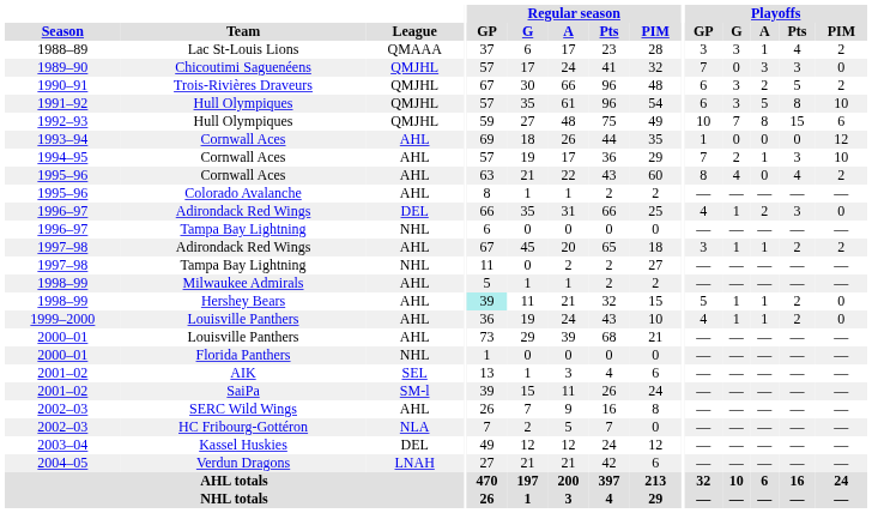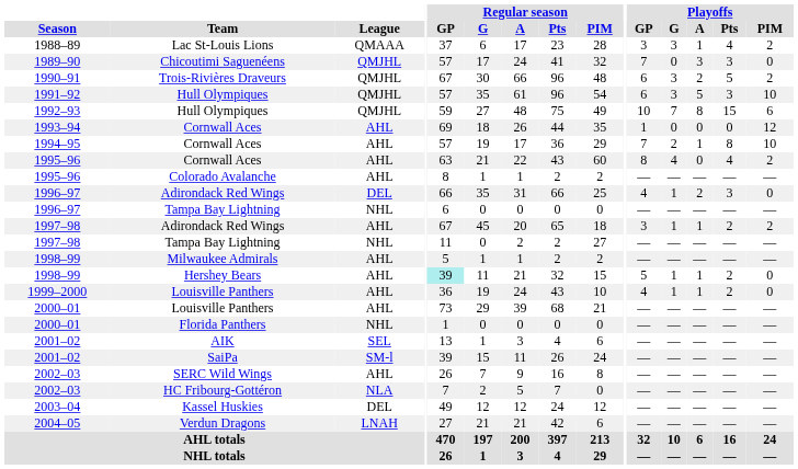1991–92 / Hull Olympiques | Playoffs / Pts: 8 -> 3
1994–95 / Cornwall Aces | Playoffs / Pts: 3 -> 8
